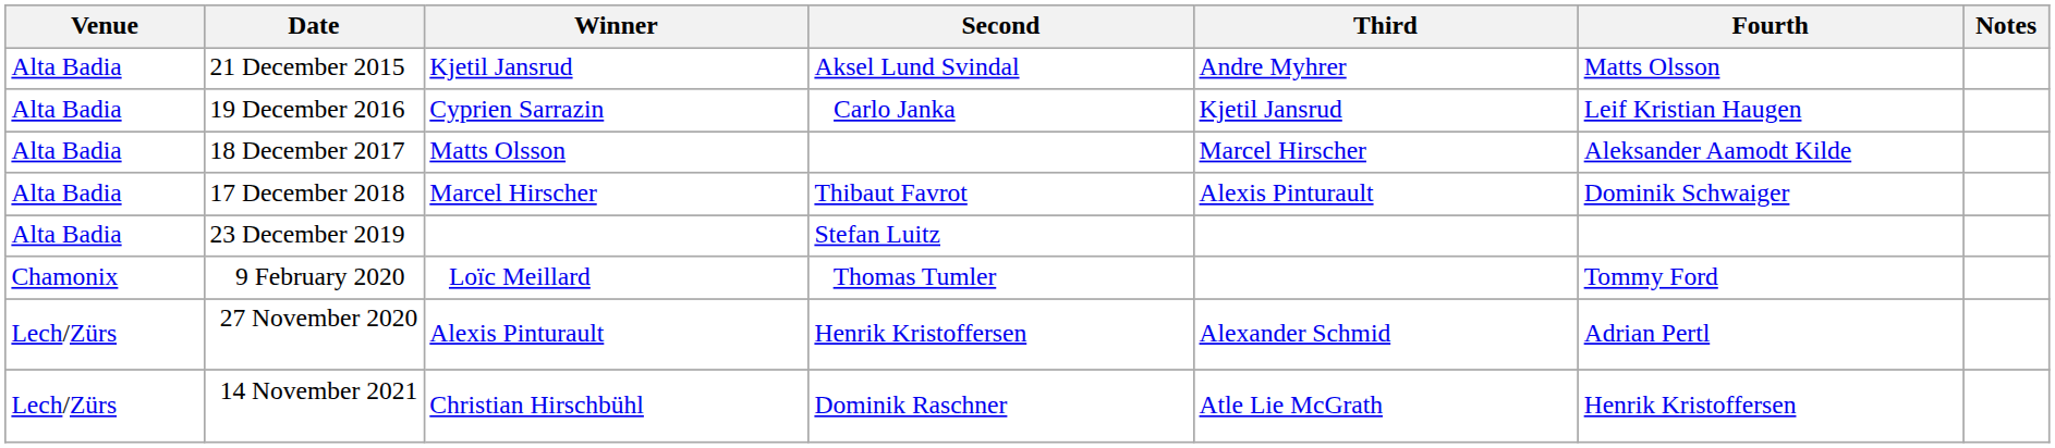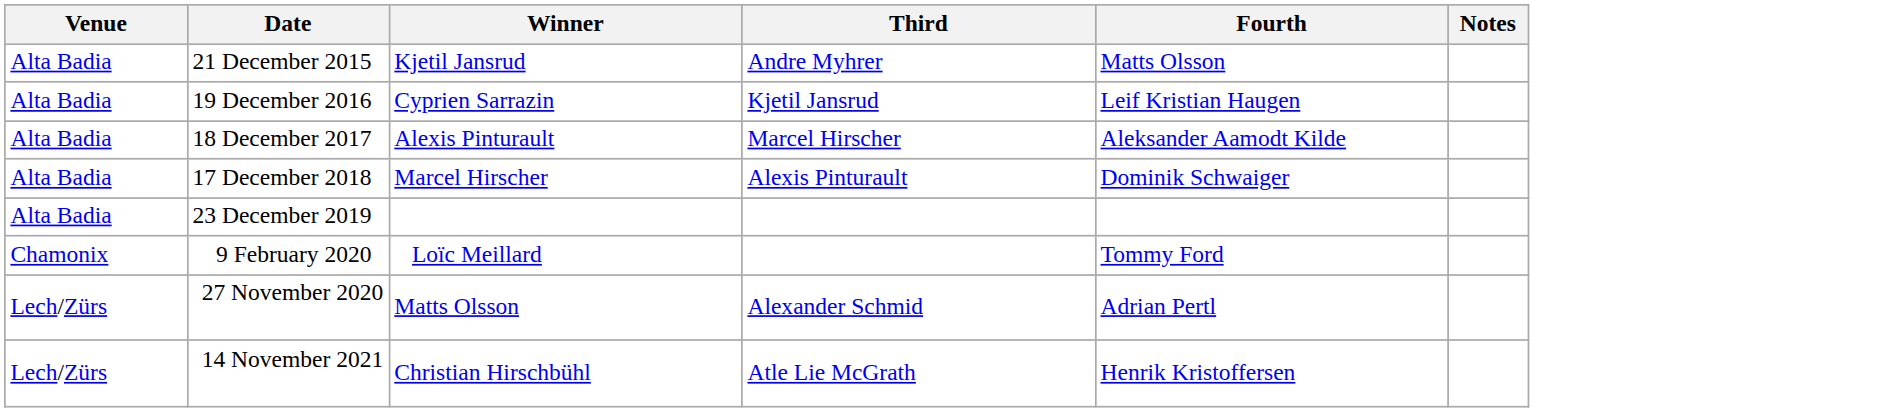- column: Second | Aksel Lund Svindal | Carlo Janka | Thibaut Favrot | Stefan Luitz | Thomas Tumler | Henrik Kristoffersen | Dominik Raschner
18 December 2017 | Winner: Matts Olsson -> Alexis Pinturault
27 November 2020 | Winner: Alexis Pinturault -> Matts Olsson
